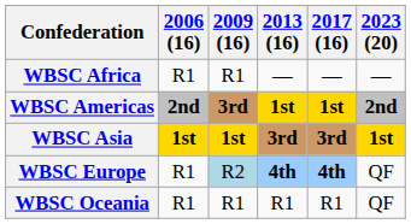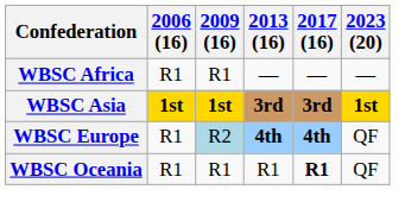- row: WBSC Americas | 2nd | 3rd | 1st | 1st | 2nd
WBSC Oceania | 2017 (16): normal -> bold
